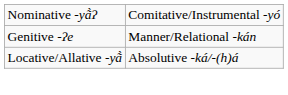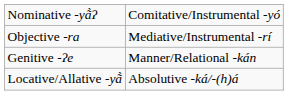+ row: Objective -ra | Mediative/Instrumental -rí
